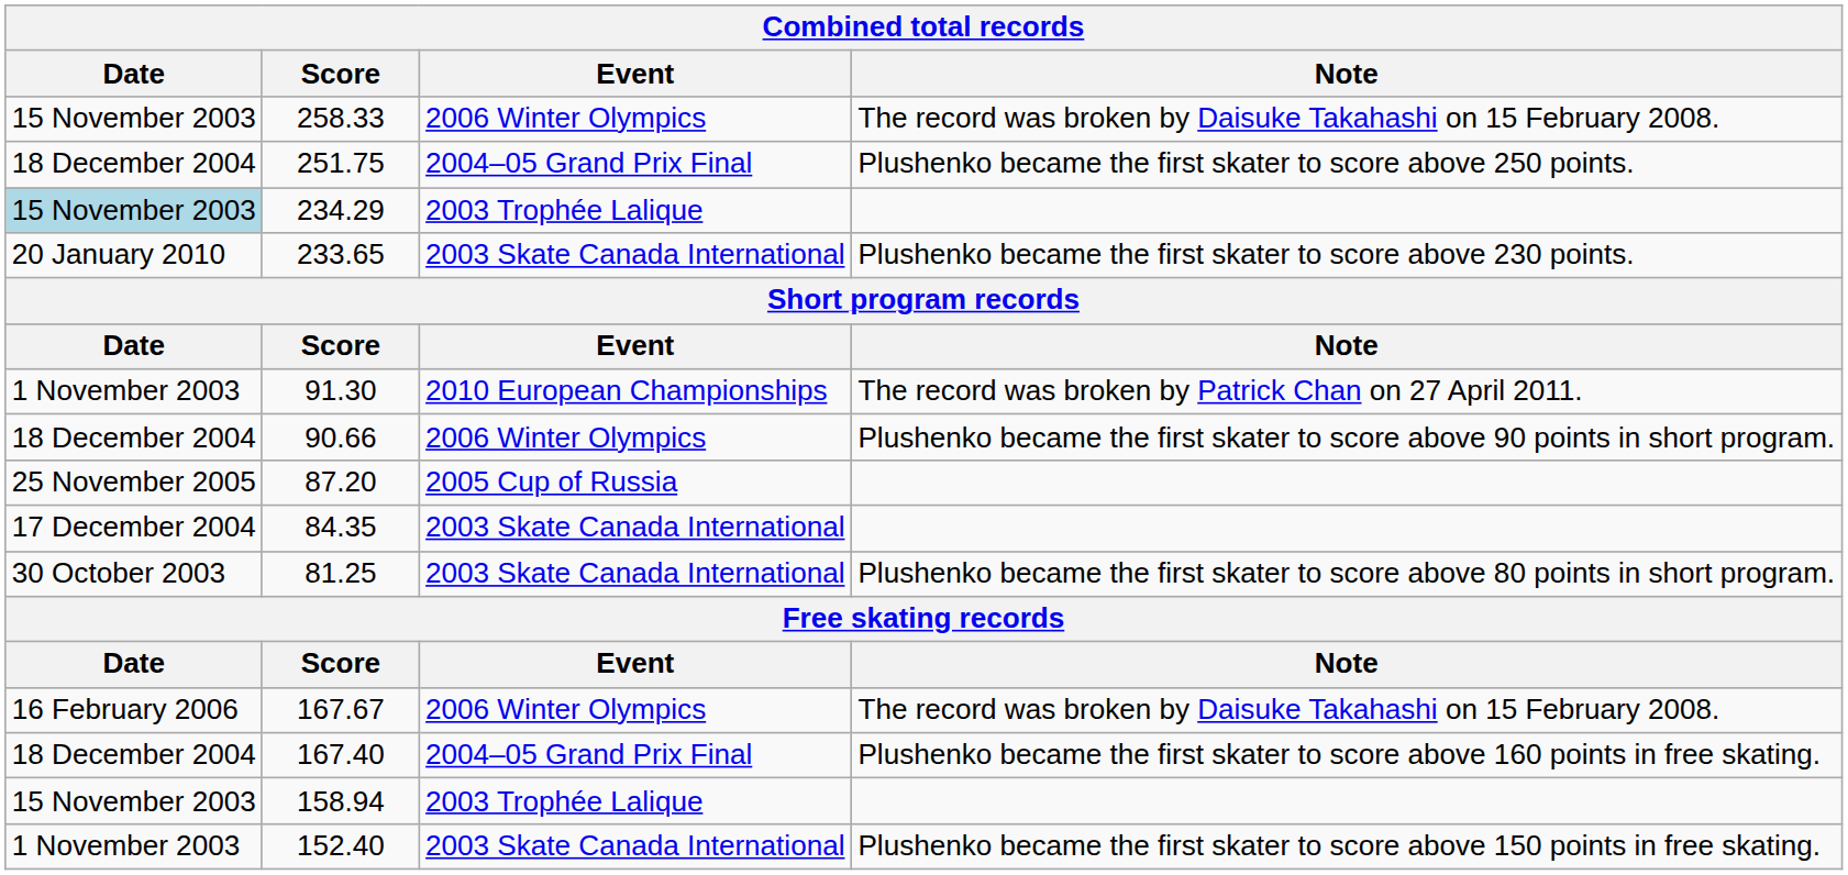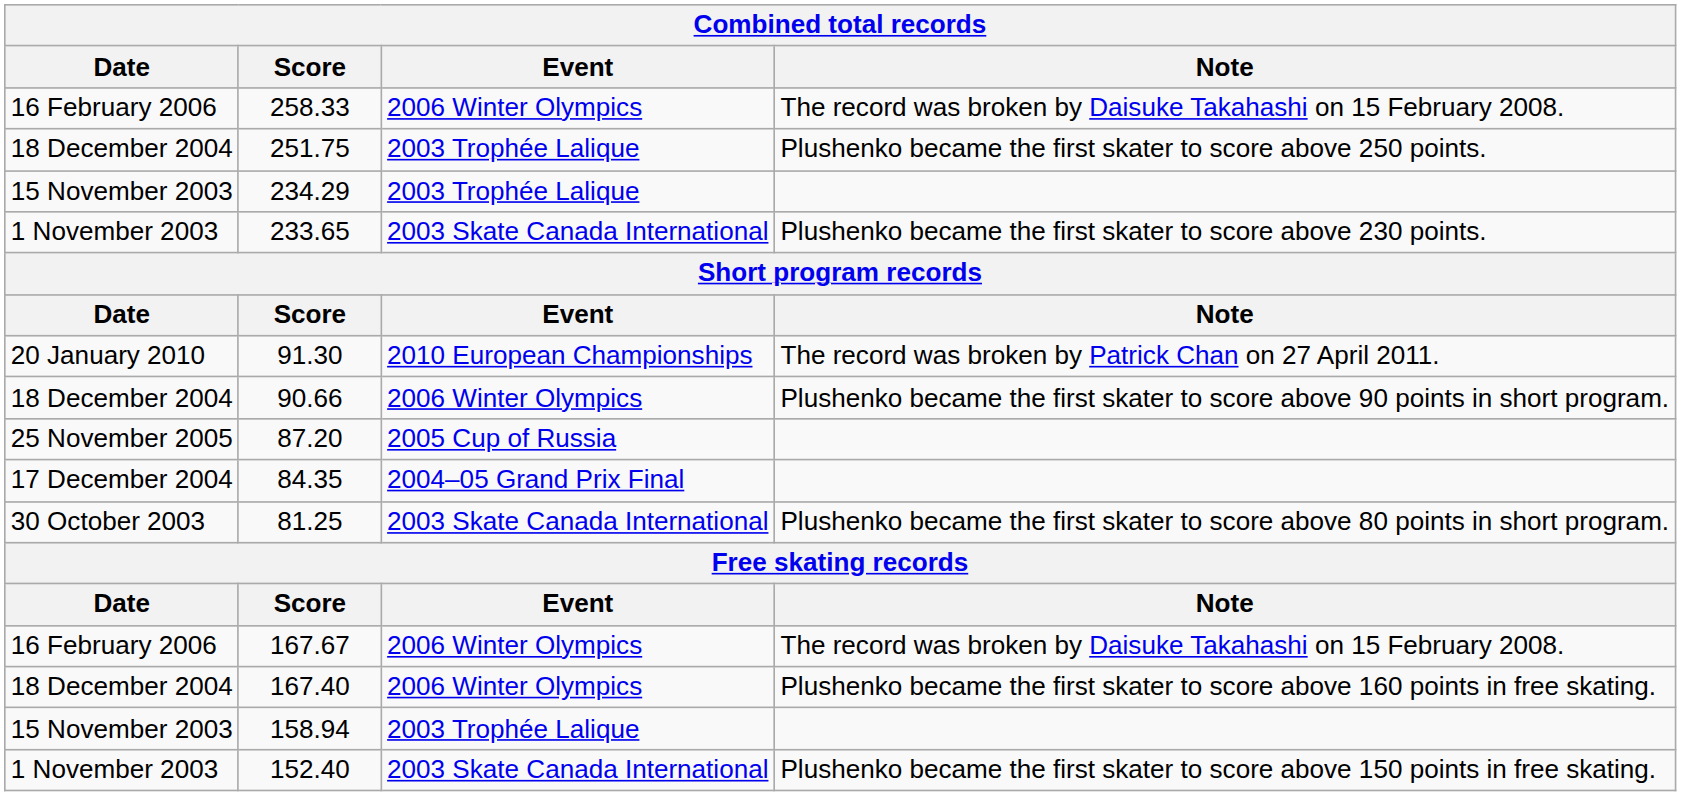258.33 | Date: 15 November 2003 -> 16 February 2006
251.75 | Event: 2004–05 Grand Prix Final -> 2003 Trophée Lalique
234.29 | Date: lightblue background -> no background
233.65 | Date: 20 January 2010 -> 1 November 2003
91.30 | Date: 1 November 2003 -> 20 January 2010
84.35 | Event: 2003 Skate Canada International -> 2004–05 Grand Prix Final
167.40 | Event: 2004–05 Grand Prix Final -> 2006 Winter Olympics
